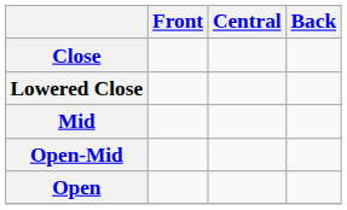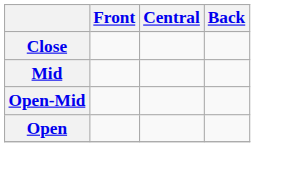- row: Lowered Close
